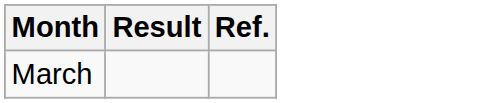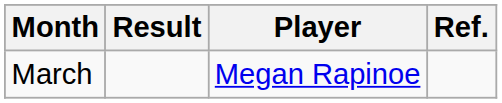+ column: Player | Megan Rapinoe
